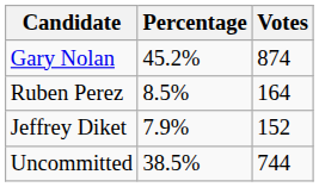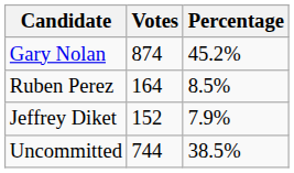columns swapped: Votes <-> Percentage
